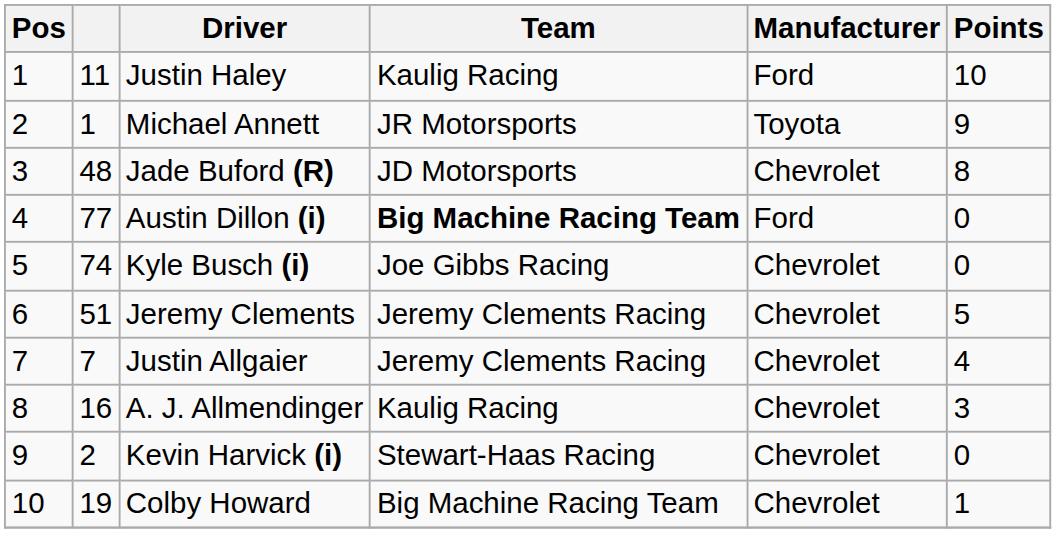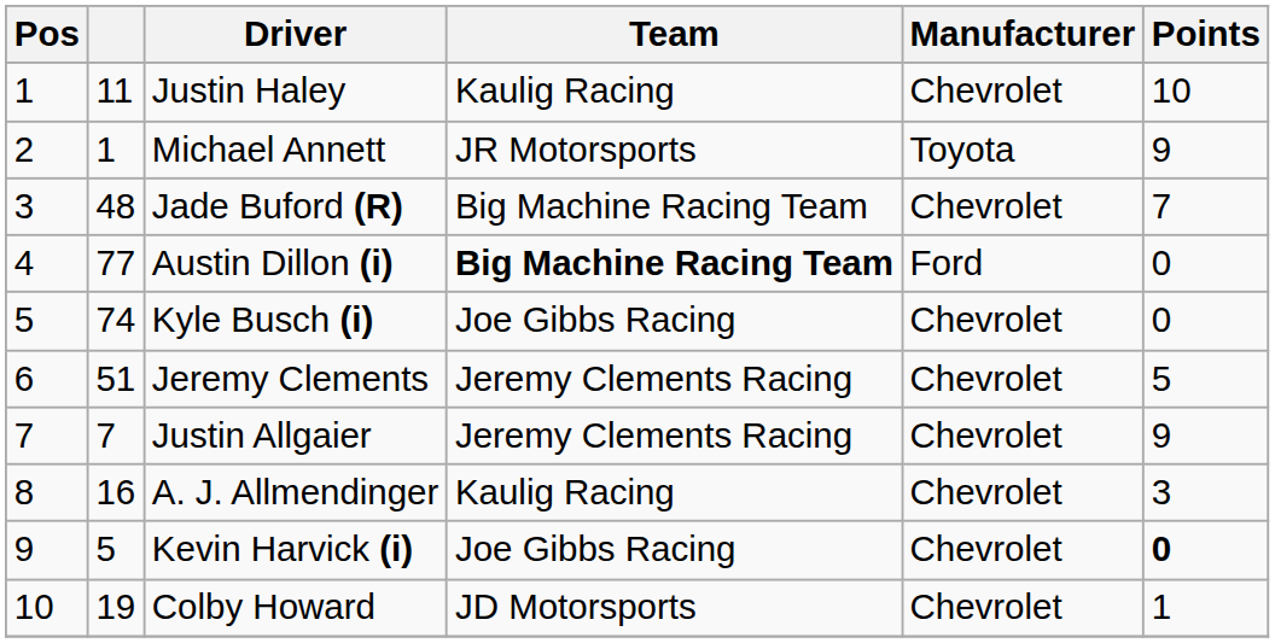Justin Haley | Manufacturer: Ford -> Chevrolet
Jade Buford (R) | Team: JD Motorsports -> Big Machine Racing Team
Jade Buford (R) | Points: 8 -> 7
Justin Allgaier | Points: 4 -> 9
Kevin Harvick (i) | column 2: 2 -> 5
Kevin Harvick (i) | Team: Stewart-Haas Racing -> Joe Gibbs Racing
Kevin Harvick (i) | Points: normal -> bold
Colby Howard | Team: Big Machine Racing Team -> JD Motorsports
